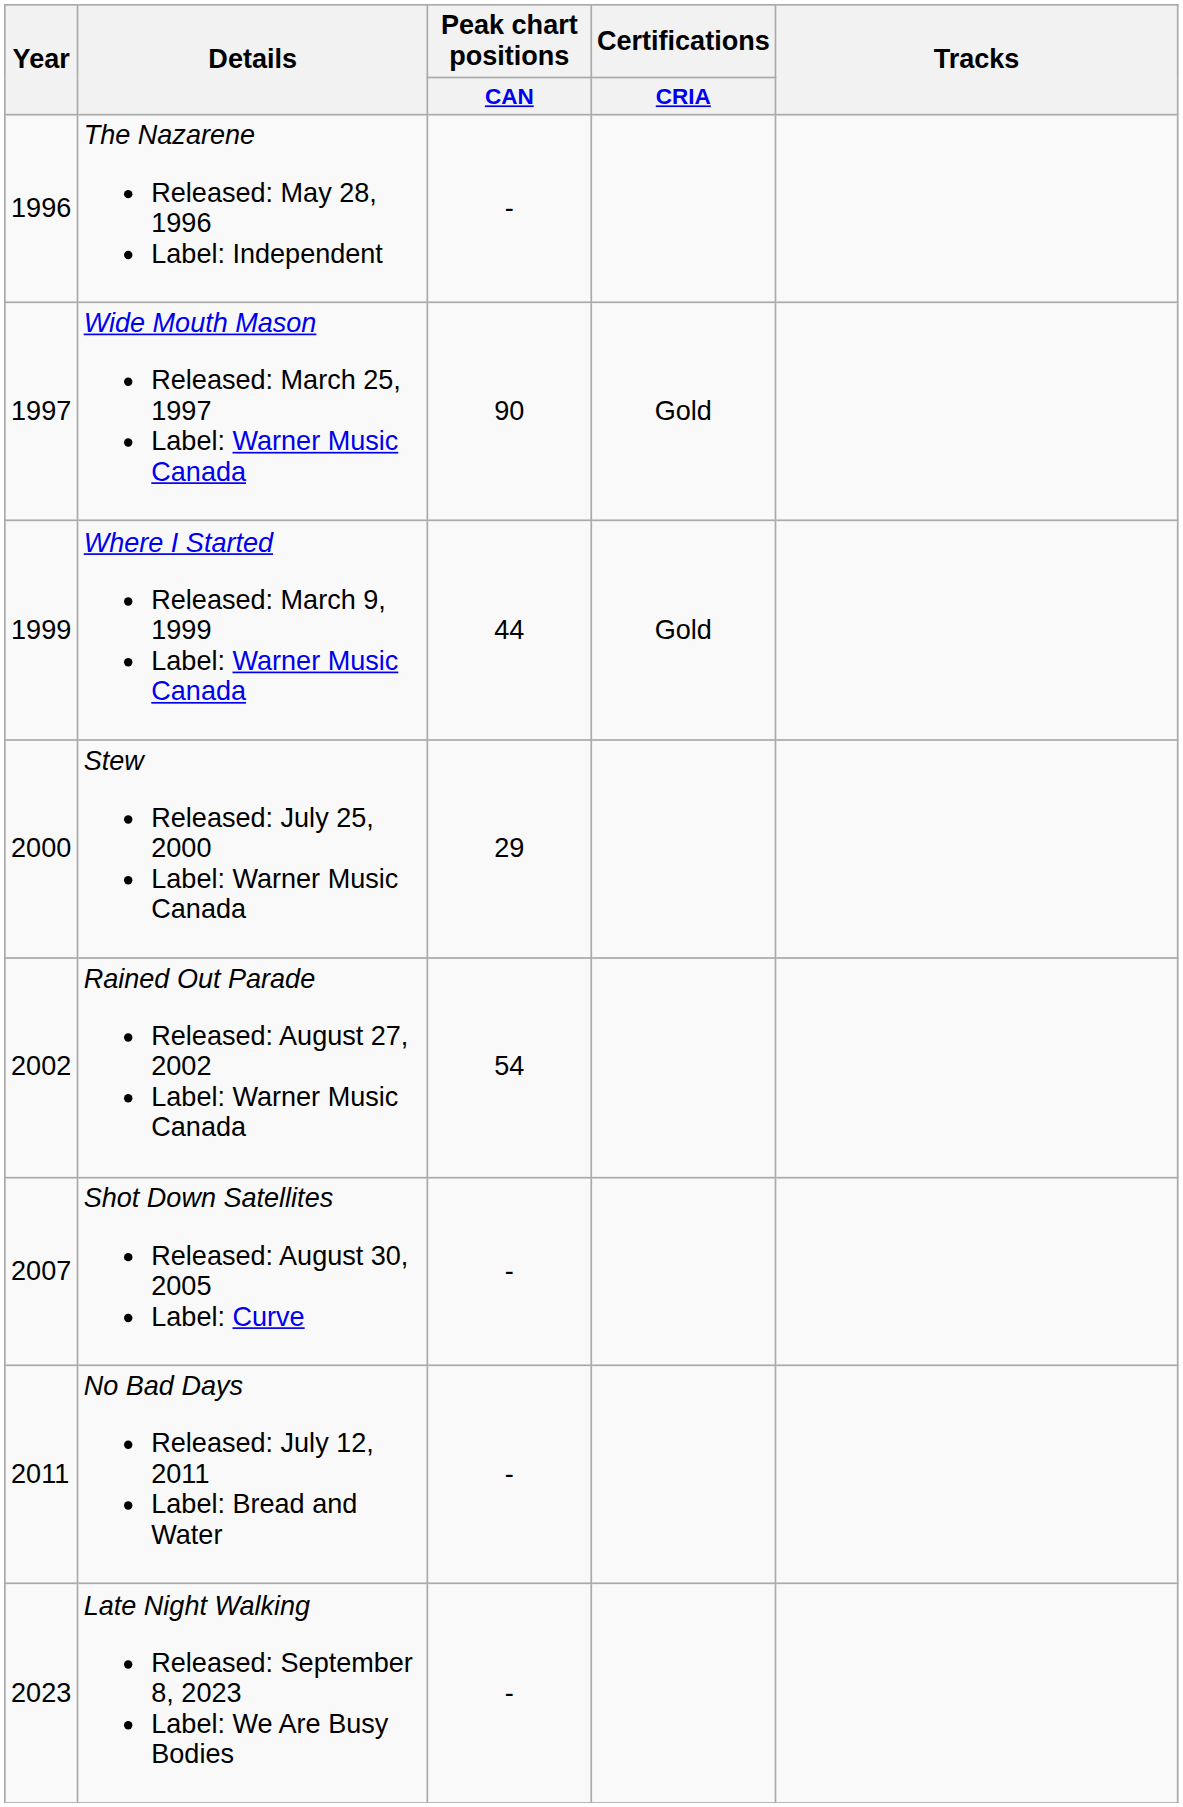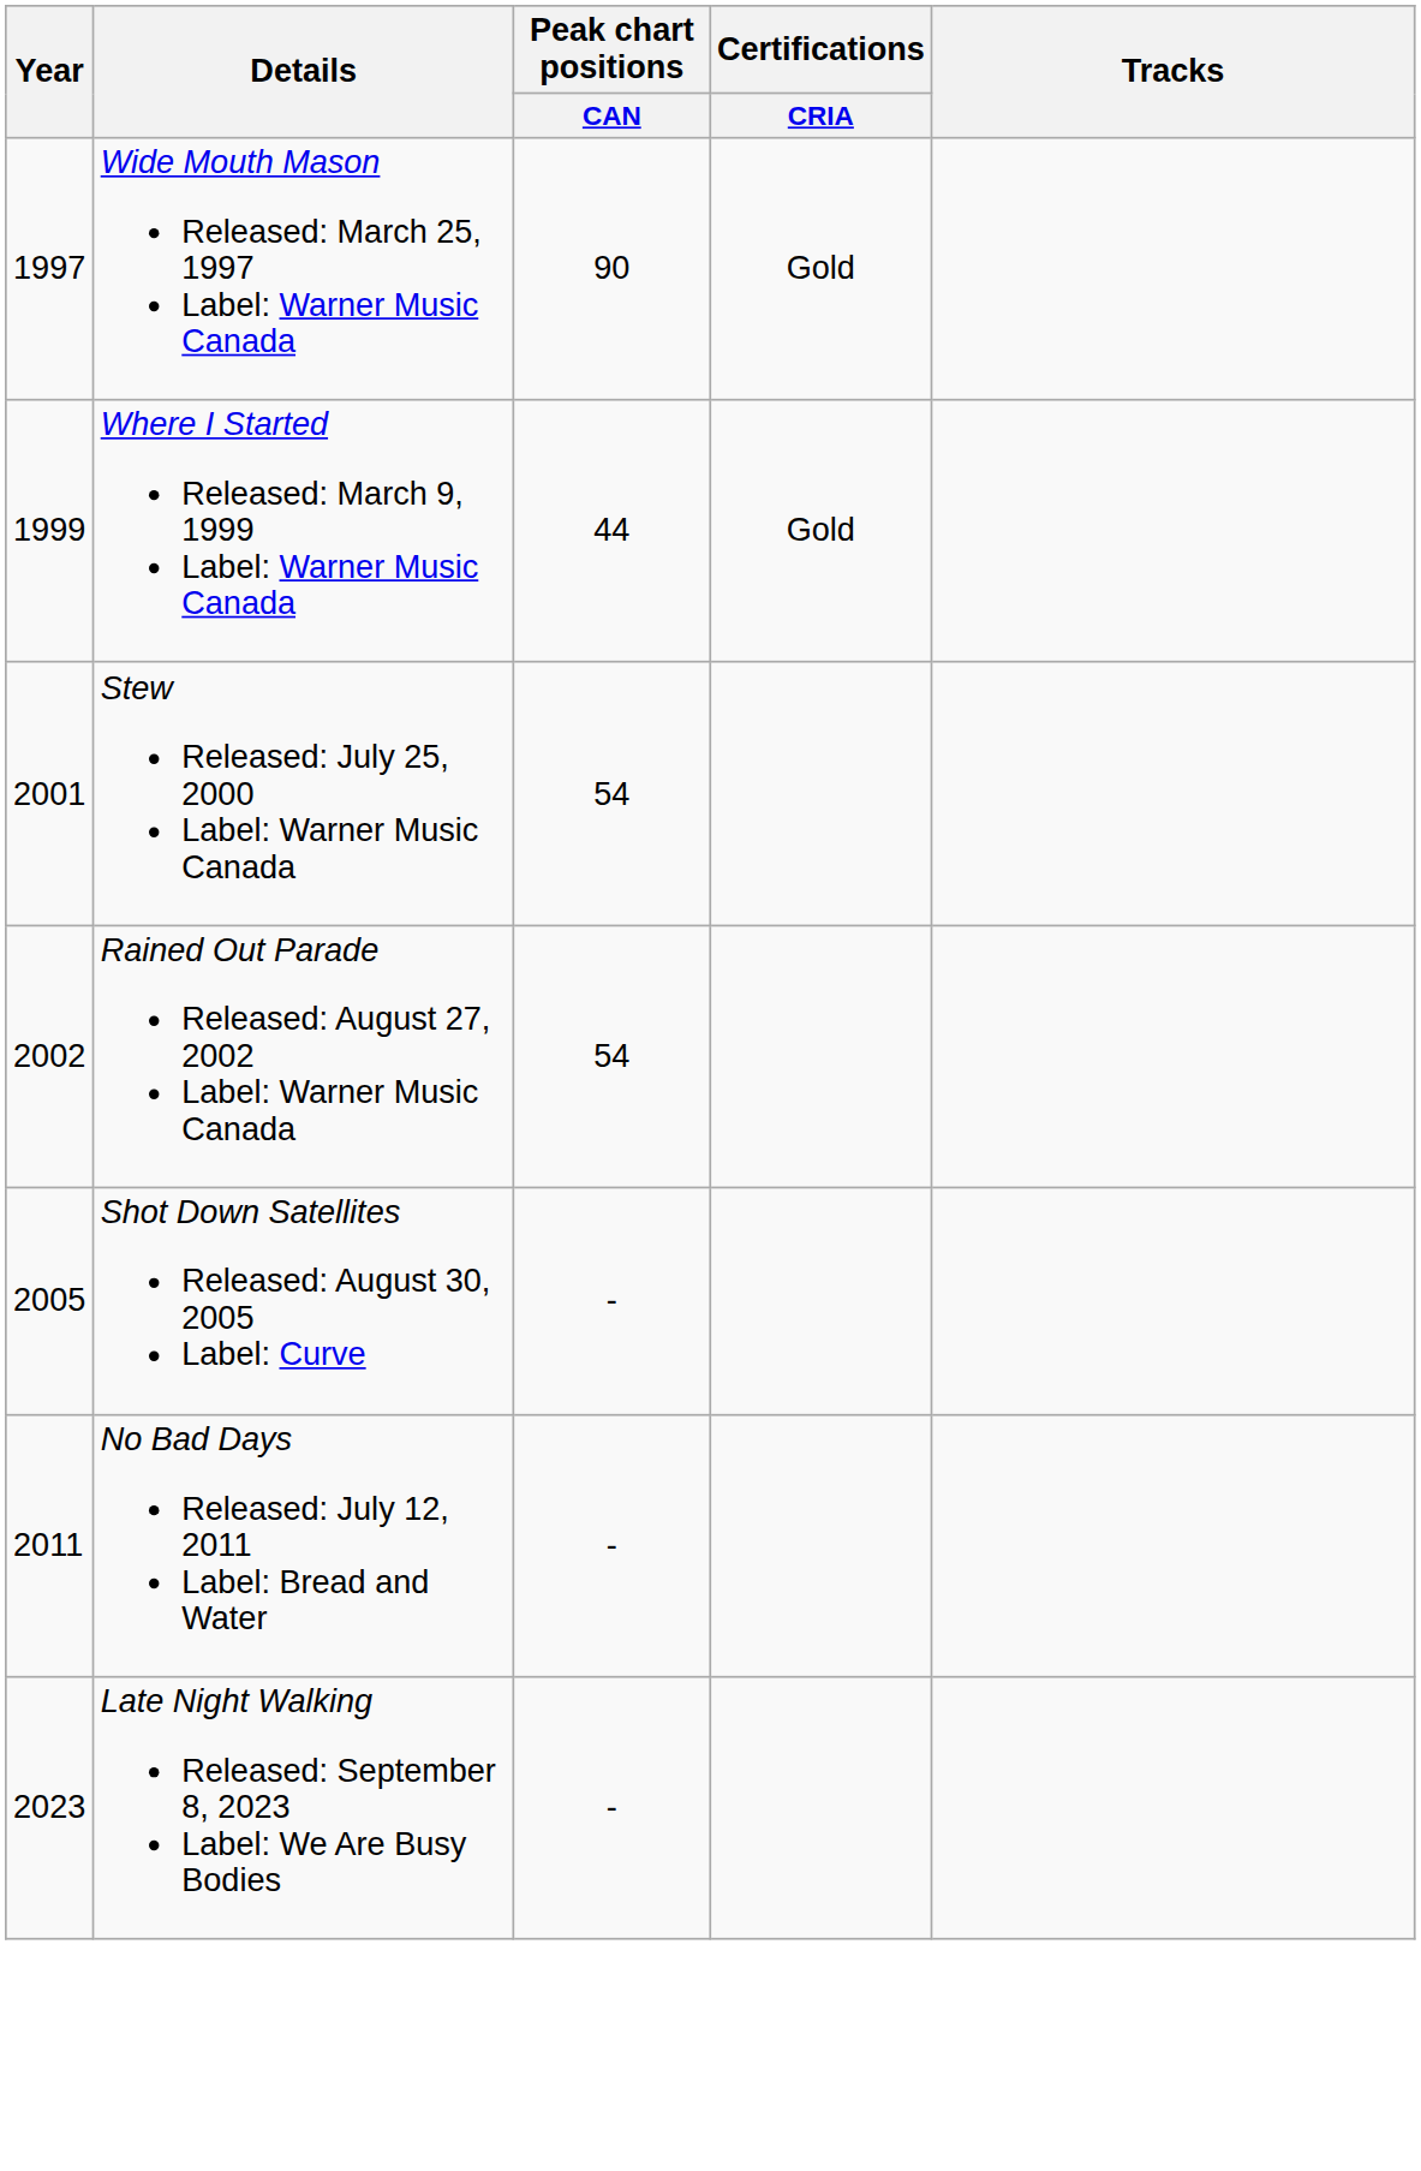- row: 1996 | The Nazarene Released: May 28, 1996 Label: Independent | -
Stew Released: July 25, 2000 Label: Warner Music Canada | Year: 2000 -> 2001
Stew Released: July 25, 2000 Label: Warner Music Canada | Peak chart positions / CAN: 29 -> 54
Shot Down Satellites Released: August 30, 2005 Label: Curve | Year: 2007 -> 2005
